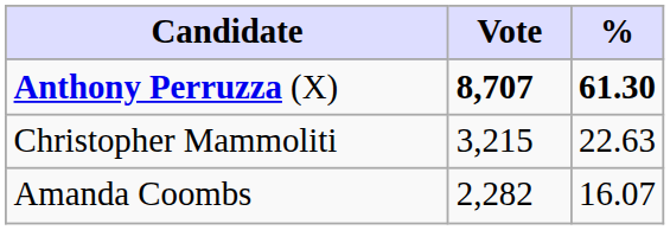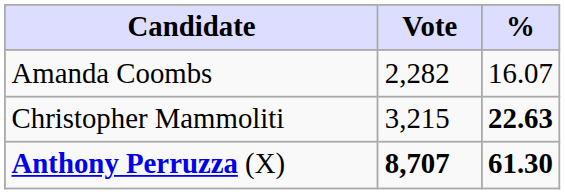rows swapped: Anthony Perruzza (X) <-> Amanda Coombs
Christopher Mammoliti | %: normal -> bold
